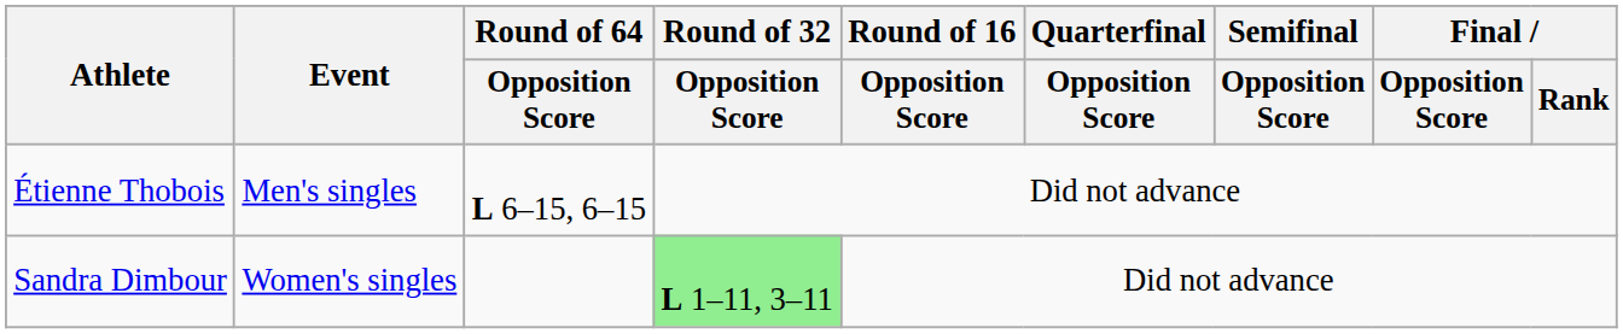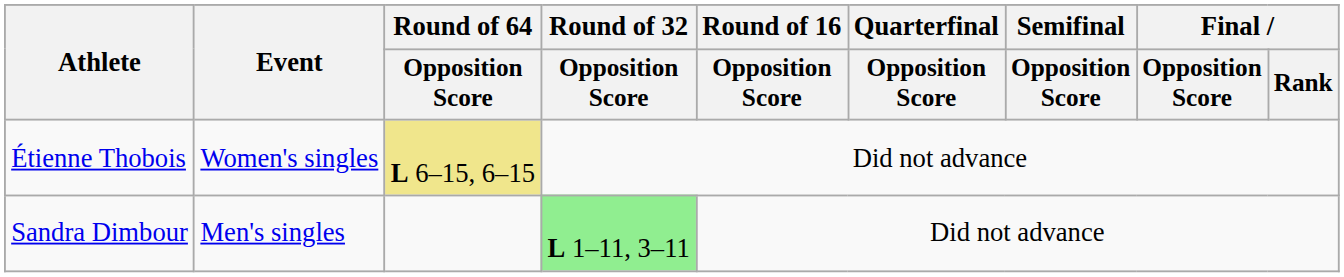Étienne Thobois | Event: Men's singles -> Women's singles
Étienne Thobois | Round of 64 / Opposition Score: no background -> khaki background
Sandra Dimbour | Event: Women's singles -> Men's singles
